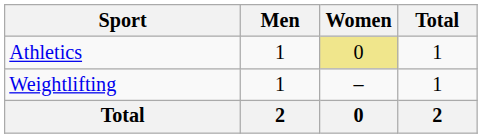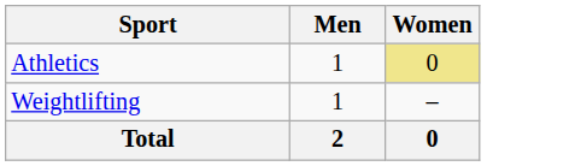- column: Total | 1 | 1 | 2
